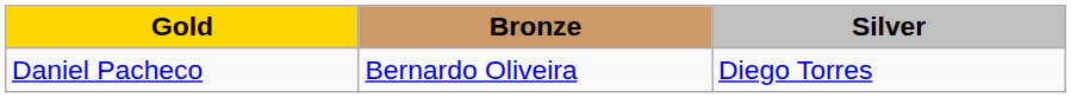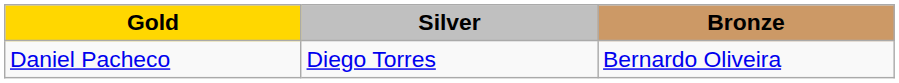columns swapped: Silver <-> Bronze
